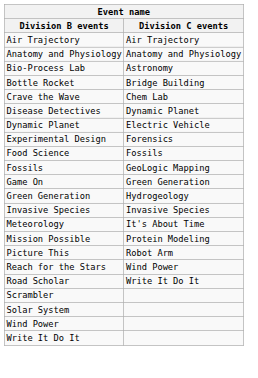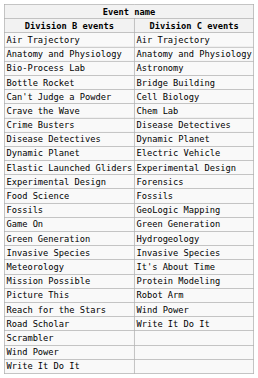+ row: Can't Judge a Powder | Cell Biology
+ row: Crime Busters | Disease Detectives
+ row: Elastic Launched Gliders | Experimental Design
- row: Solar System
